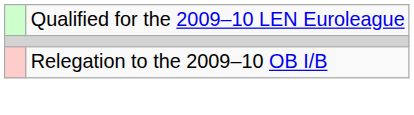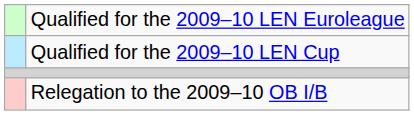+ row: Qualified for the 2009–10 LEN Cup
